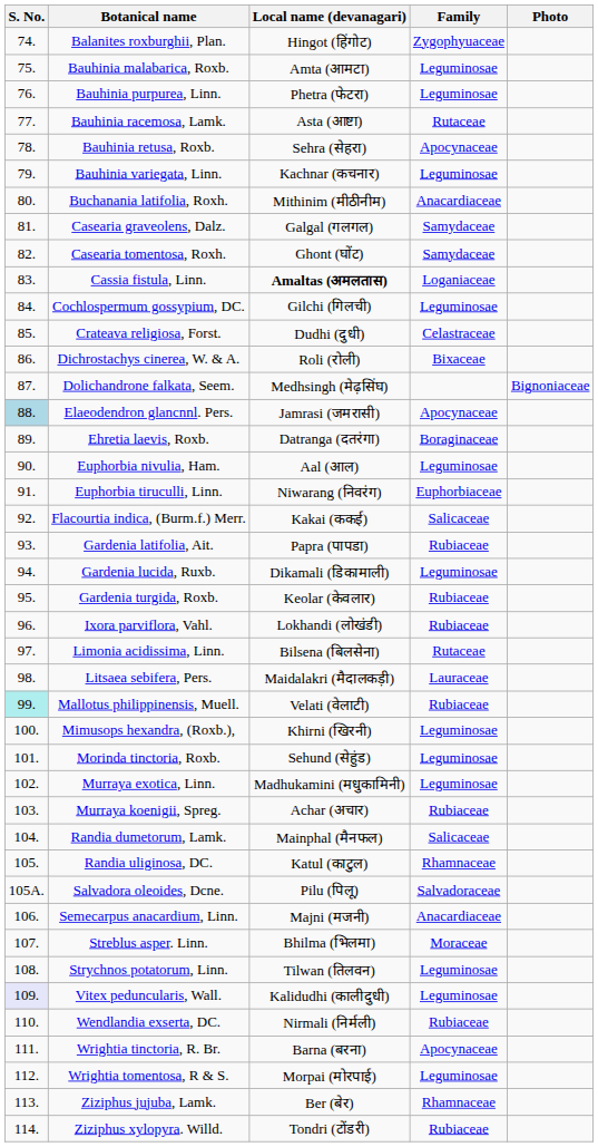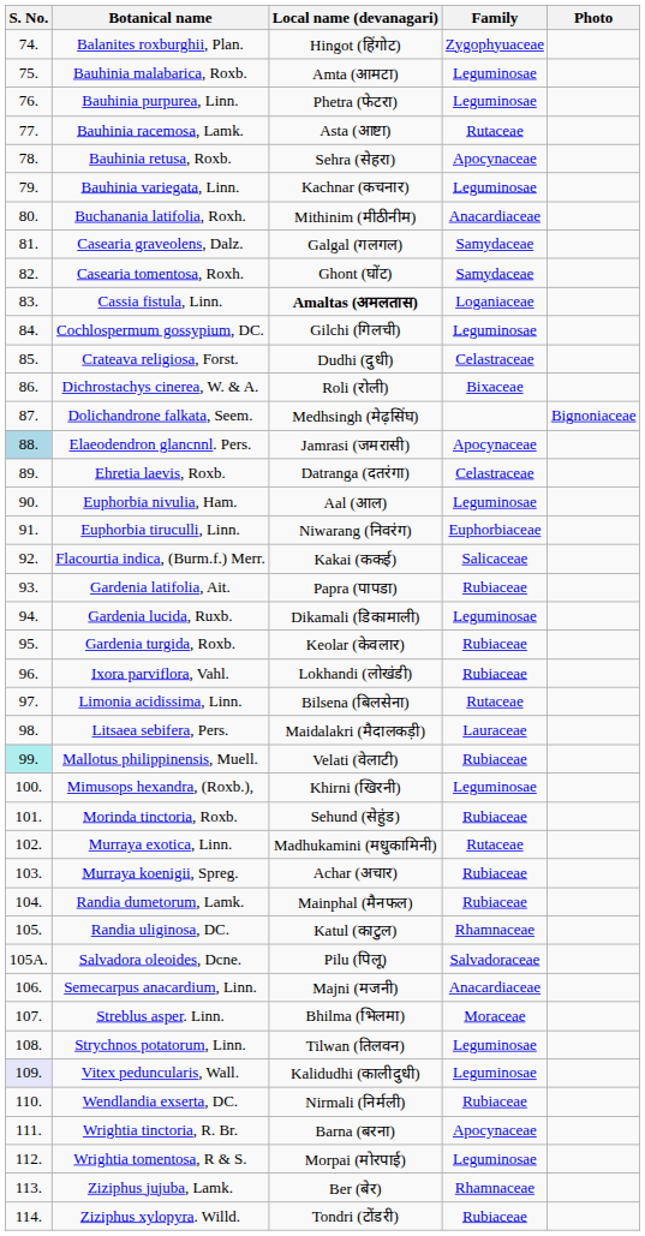Ehretia laevis, Roxb. | Family: Boraginaceae -> Celastraceae
Morinda tinctoria, Roxb. | Family: Leguminosae -> Rubiaceae
Murraya exotica, Linn. | Family: Leguminosae -> Rutaceae
Randia dumetorum, Lamk. | Family: Salicaceae -> Rubiaceae
